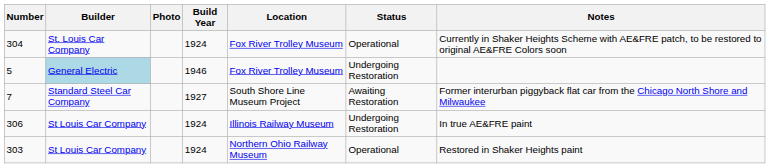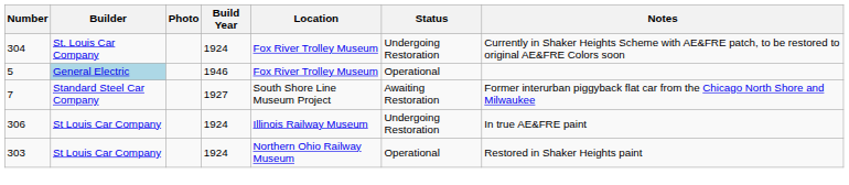304 | Status: Operational -> Undergoing Restoration
5 | Status: Undergoing Restoration -> Operational
